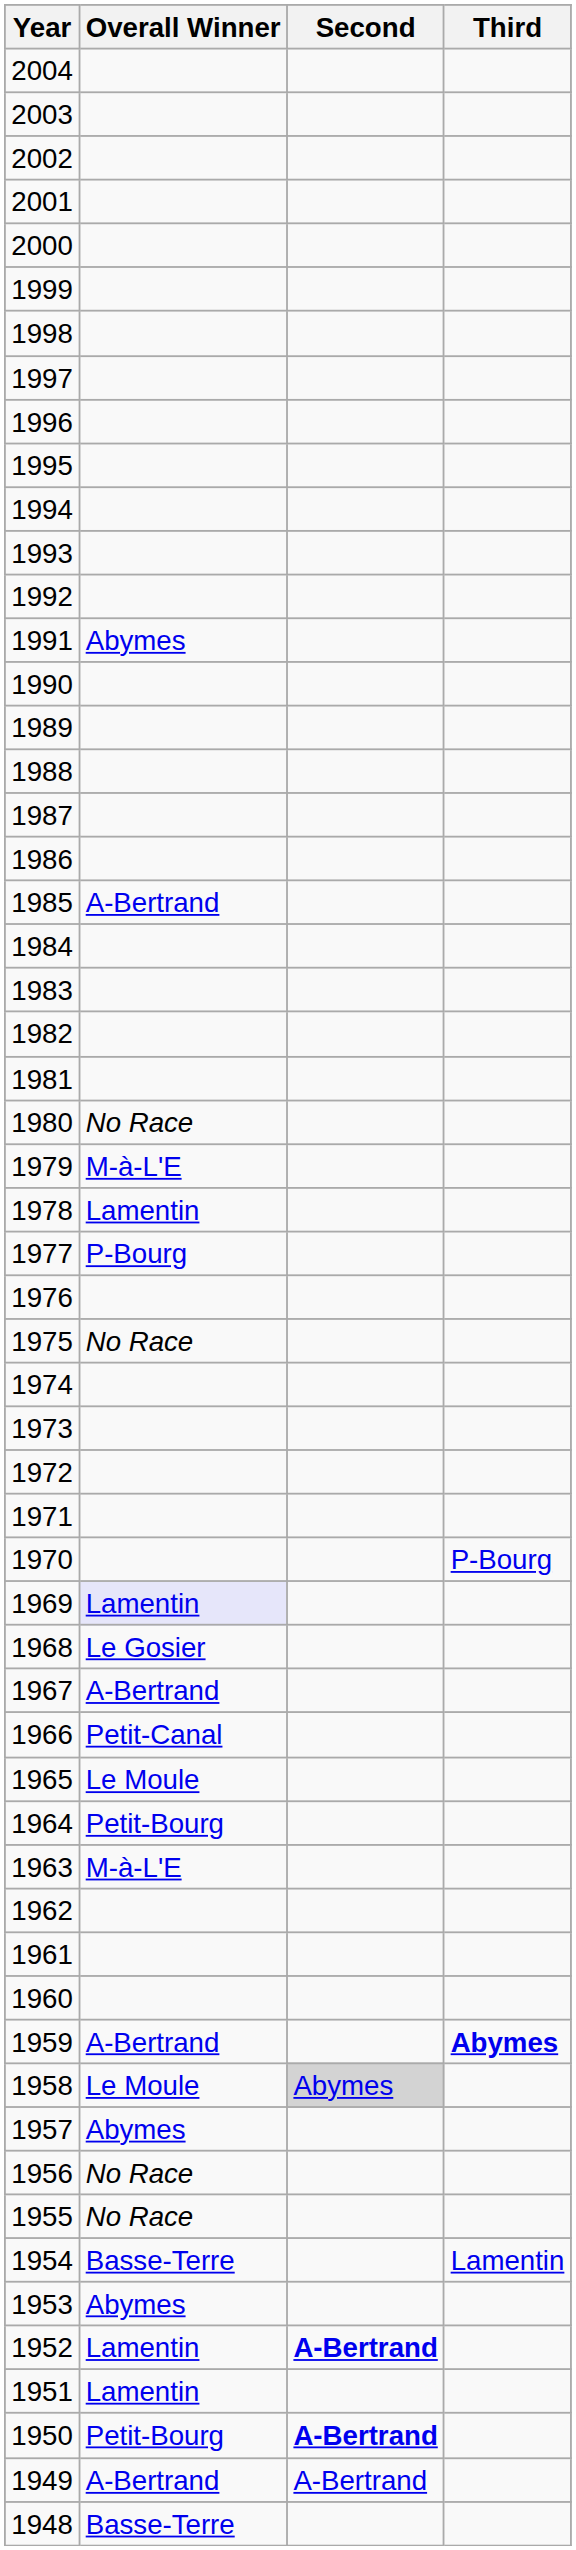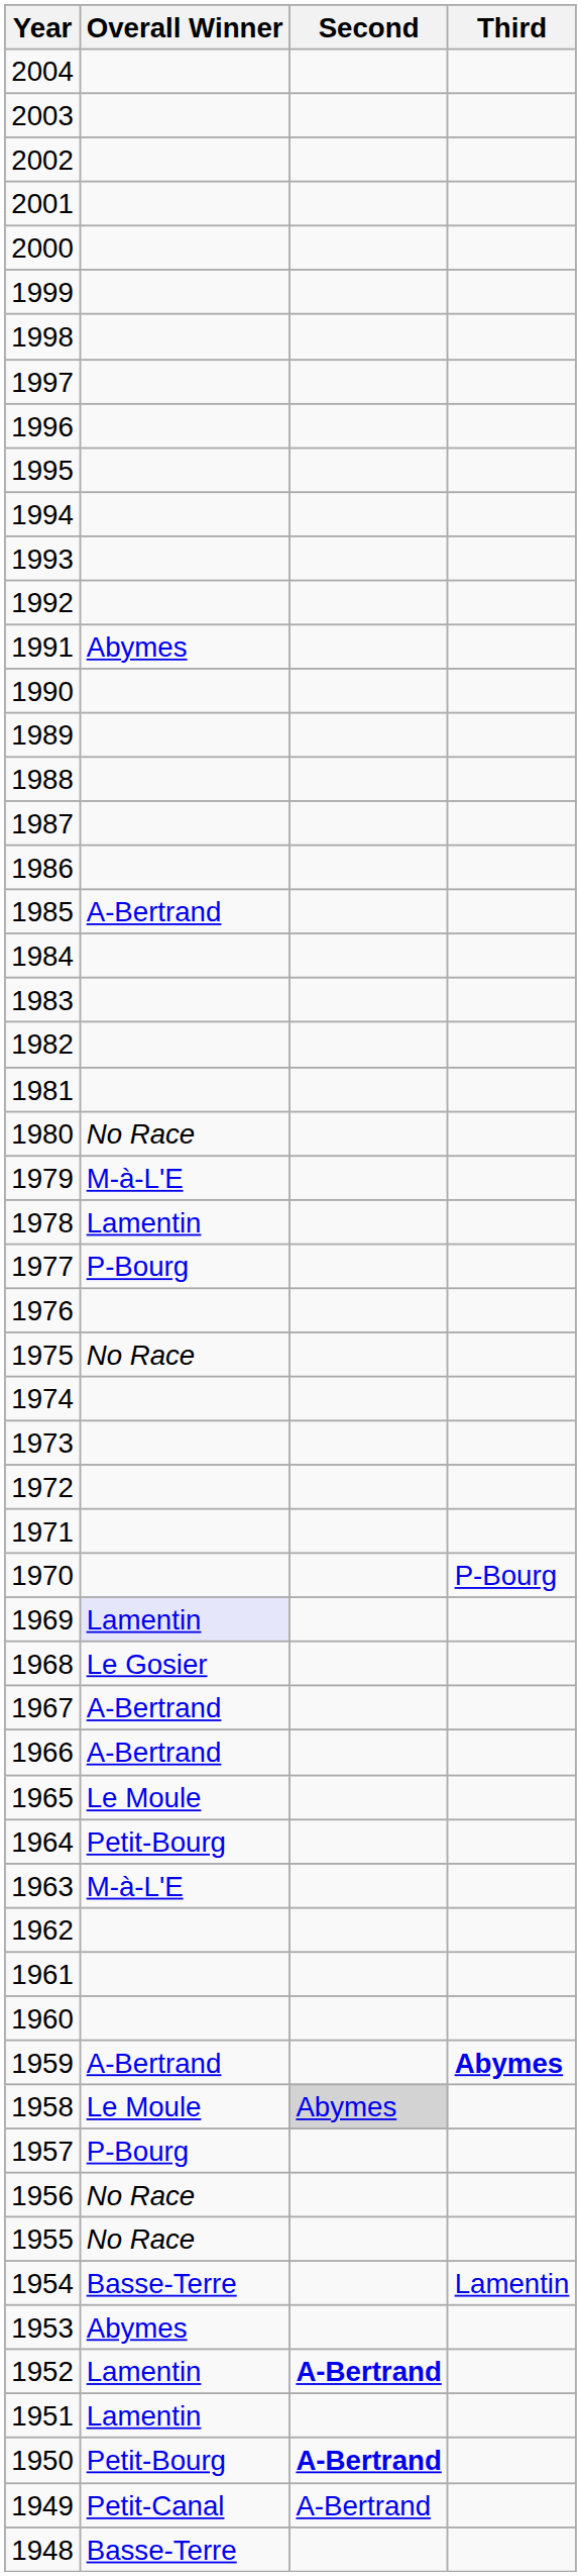1966 | Overall Winner: Petit-Canal -> A-Bertrand
1957 | Overall Winner: Abymes -> P-Bourg
1949 | Overall Winner: A-Bertrand -> Petit-Canal
